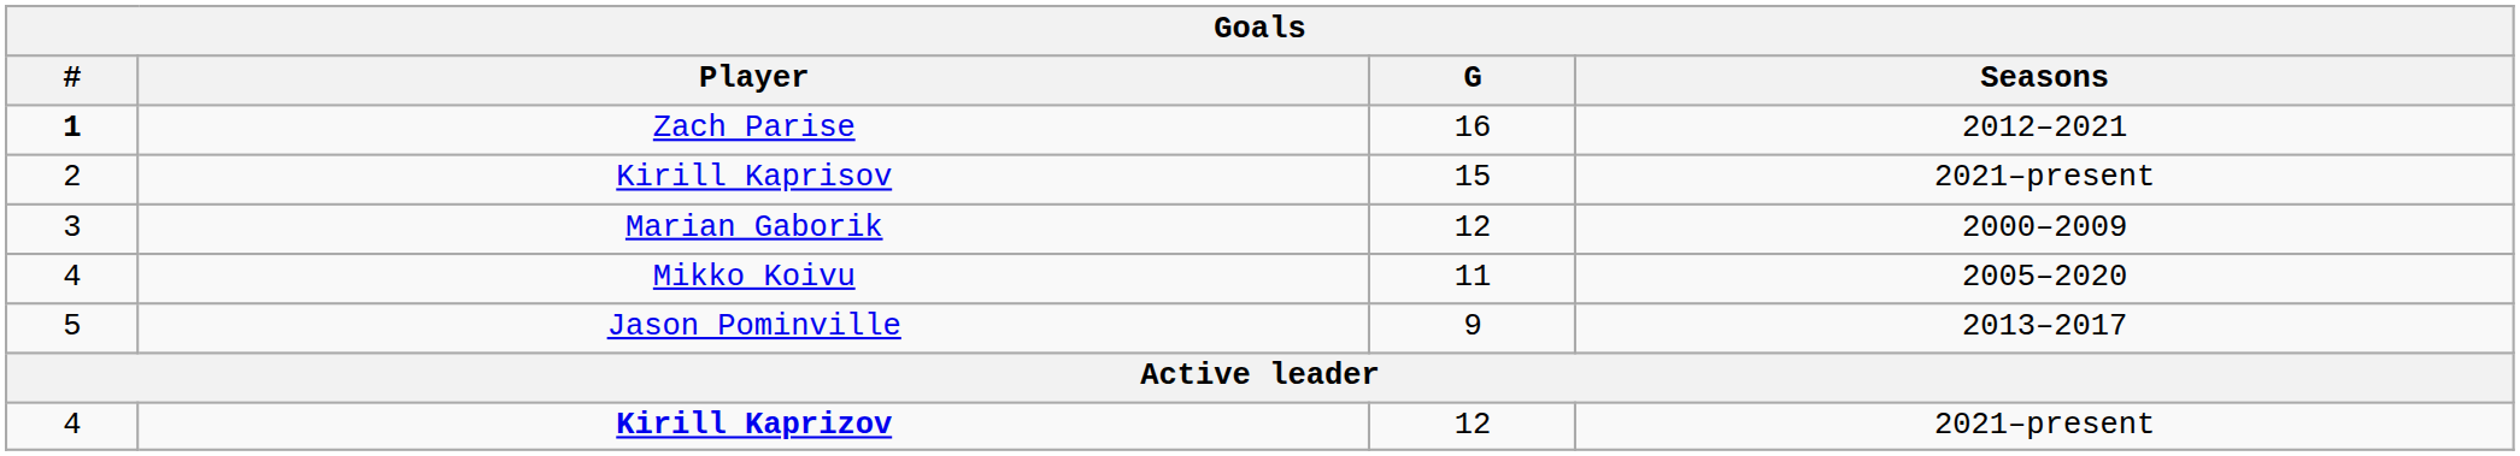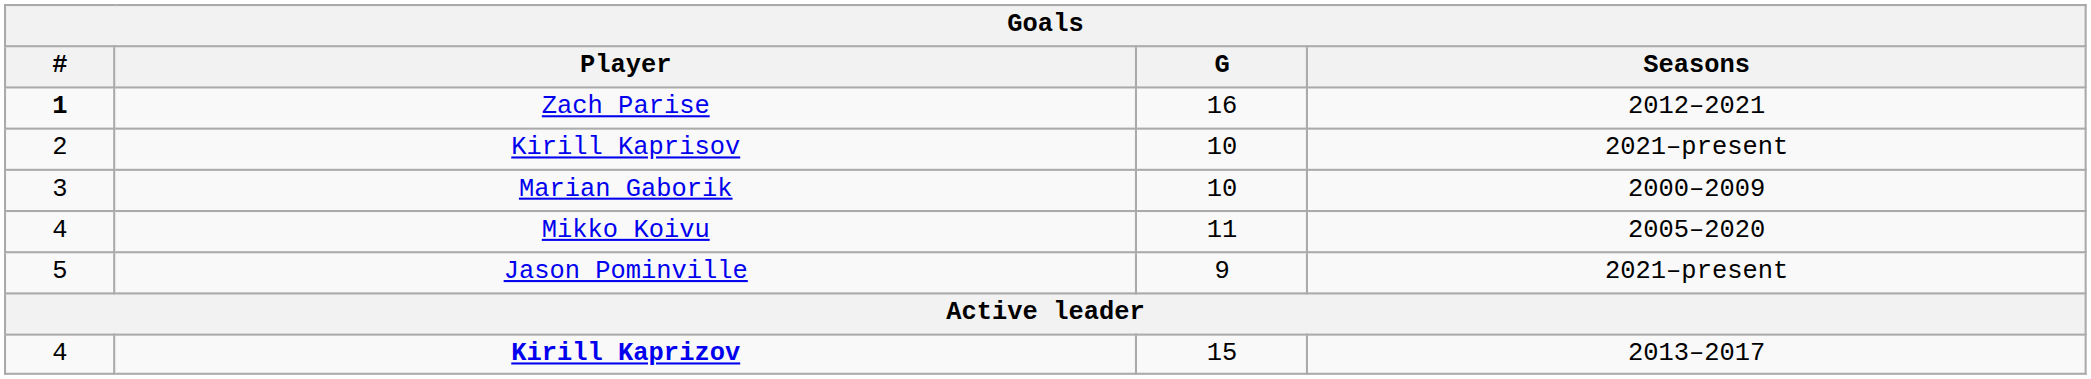Kirill Kaprisov | G: 15 -> 10
Marian Gaborik | G: 12 -> 10
Jason Pominville | Seasons: 2013–2017 -> 2021–present
Kirill Kaprizov | G: 12 -> 15
Kirill Kaprizov | Seasons: 2021–present -> 2013–2017
